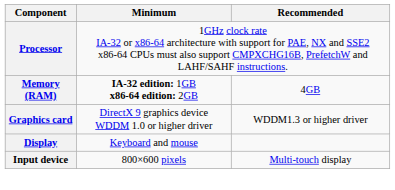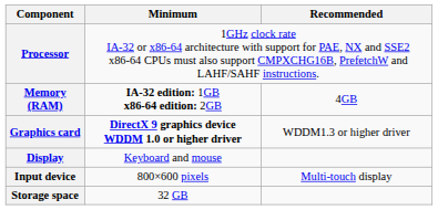Graphics card | Minimum: normal -> bold
+ row: Storage space | 32 GB
